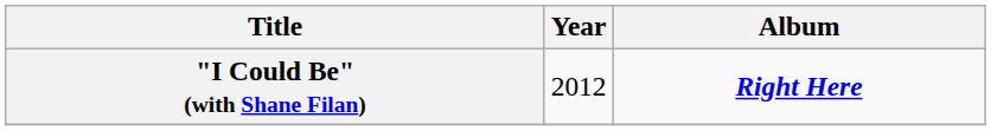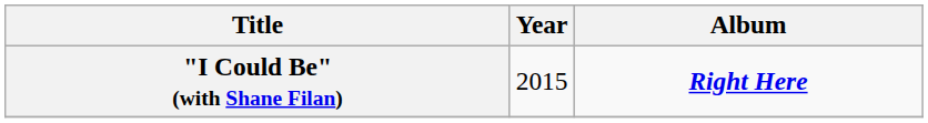"I Could Be" (with Shane Filan) | Year: 2012 -> 2015
